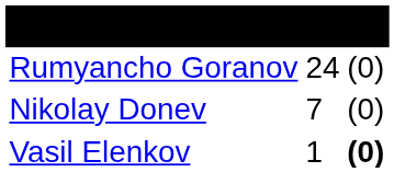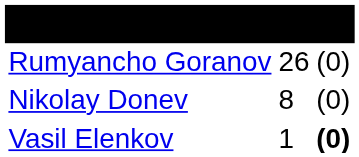Rumyancho Goranov | column 2: 24 -> 26
Nikolay Donev | column 2: 7 -> 8
